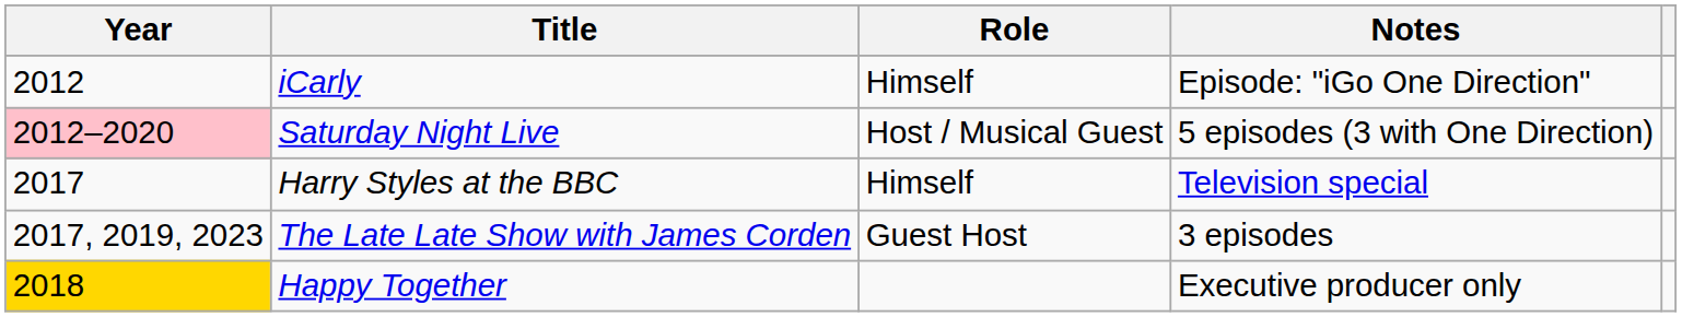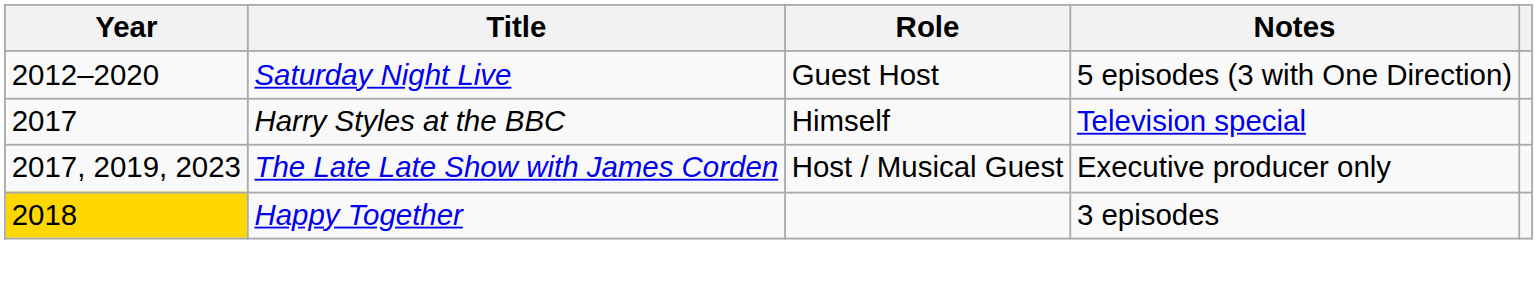- row: 2012 | iCarly | Himself | Episode: "iGo One Direction"
Saturday Night Live | Year: pink background -> no background
Saturday Night Live | Role: Host / Musical Guest -> Guest Host
The Late Late Show with James Corden | Role: Guest Host -> Host / Musical Guest
The Late Late Show with James Corden | Notes: 3 episodes -> Executive producer only
Happy Together | Notes: Executive producer only -> 3 episodes
